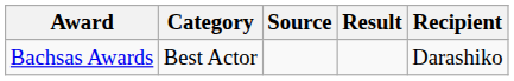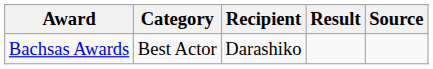columns swapped: Recipient <-> Source
